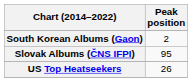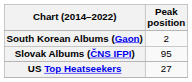US Top Heatseekers | Peak position: 26 -> 27
